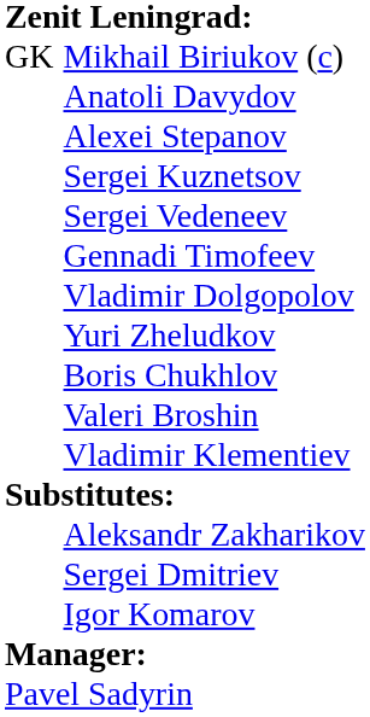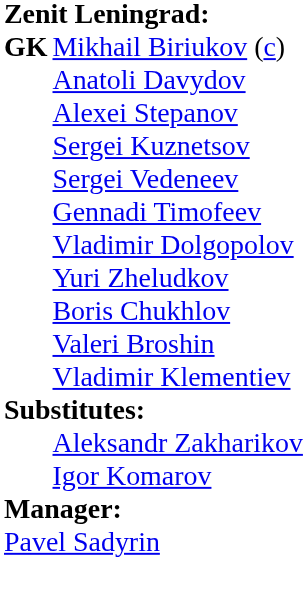Mikhail Biriukov (c) | column 1: normal -> bold
- row: Sergei Dmitriev
